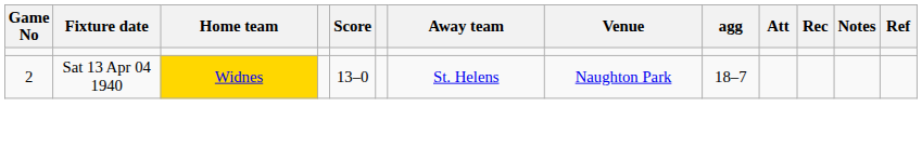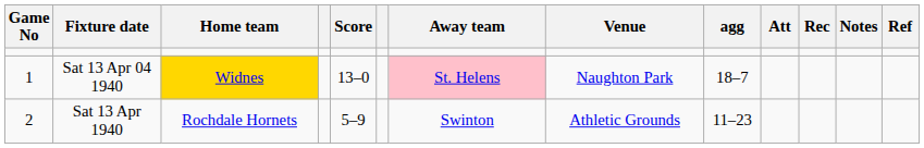Sat 13 Apr 04 1940 | Game No: 2 -> 1
Sat 13 Apr 04 1940 | Away team: no background -> pink background
+ row: 2 | Sat 13 Apr 1940 | Rochdale Hornets | 5–9 | Swinton | Athletic Grounds | 11–23
